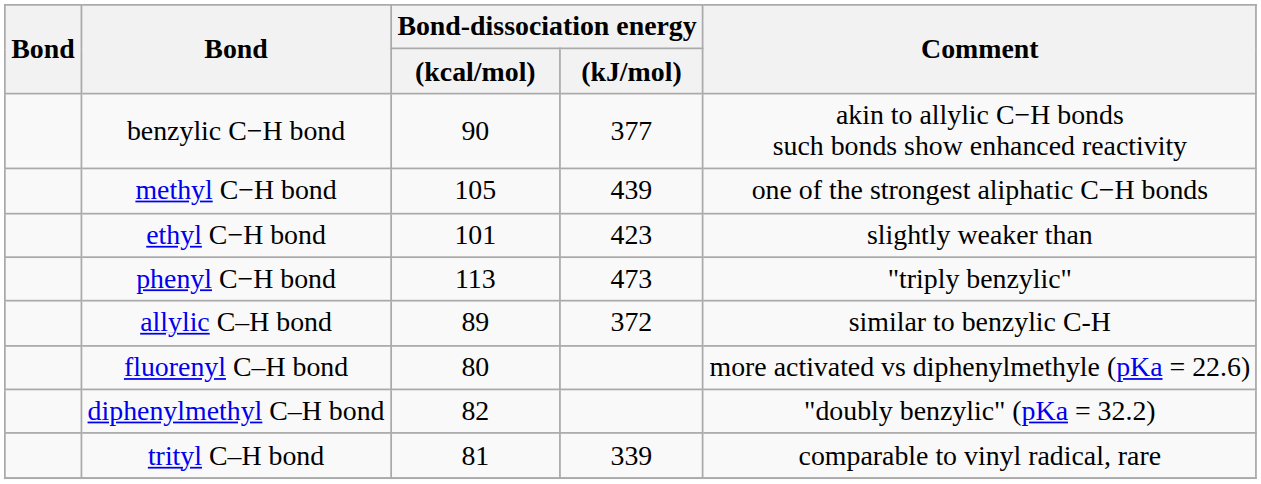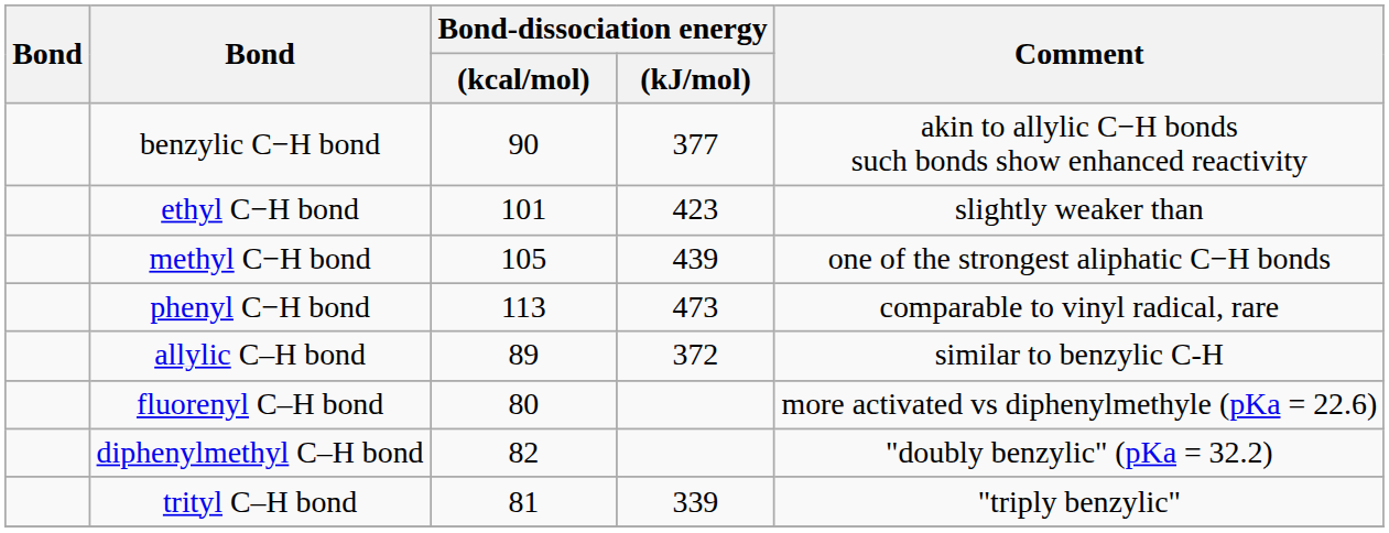rows swapped: methyl C−H bond <-> ethyl C−H bond
phenyl C−H bond | Comment: "triply benzylic" -> comparable to vinyl radical, rare
trityl C–H bond | Comment: comparable to vinyl radical, rare -> "triply benzylic"
